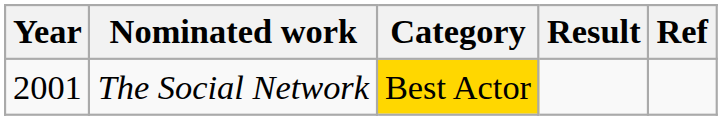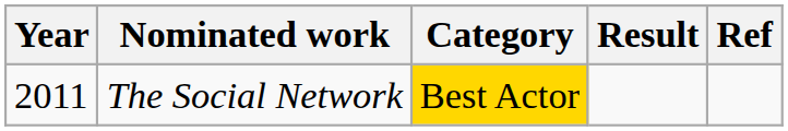The Social Network | Year: 2001 -> 2011
